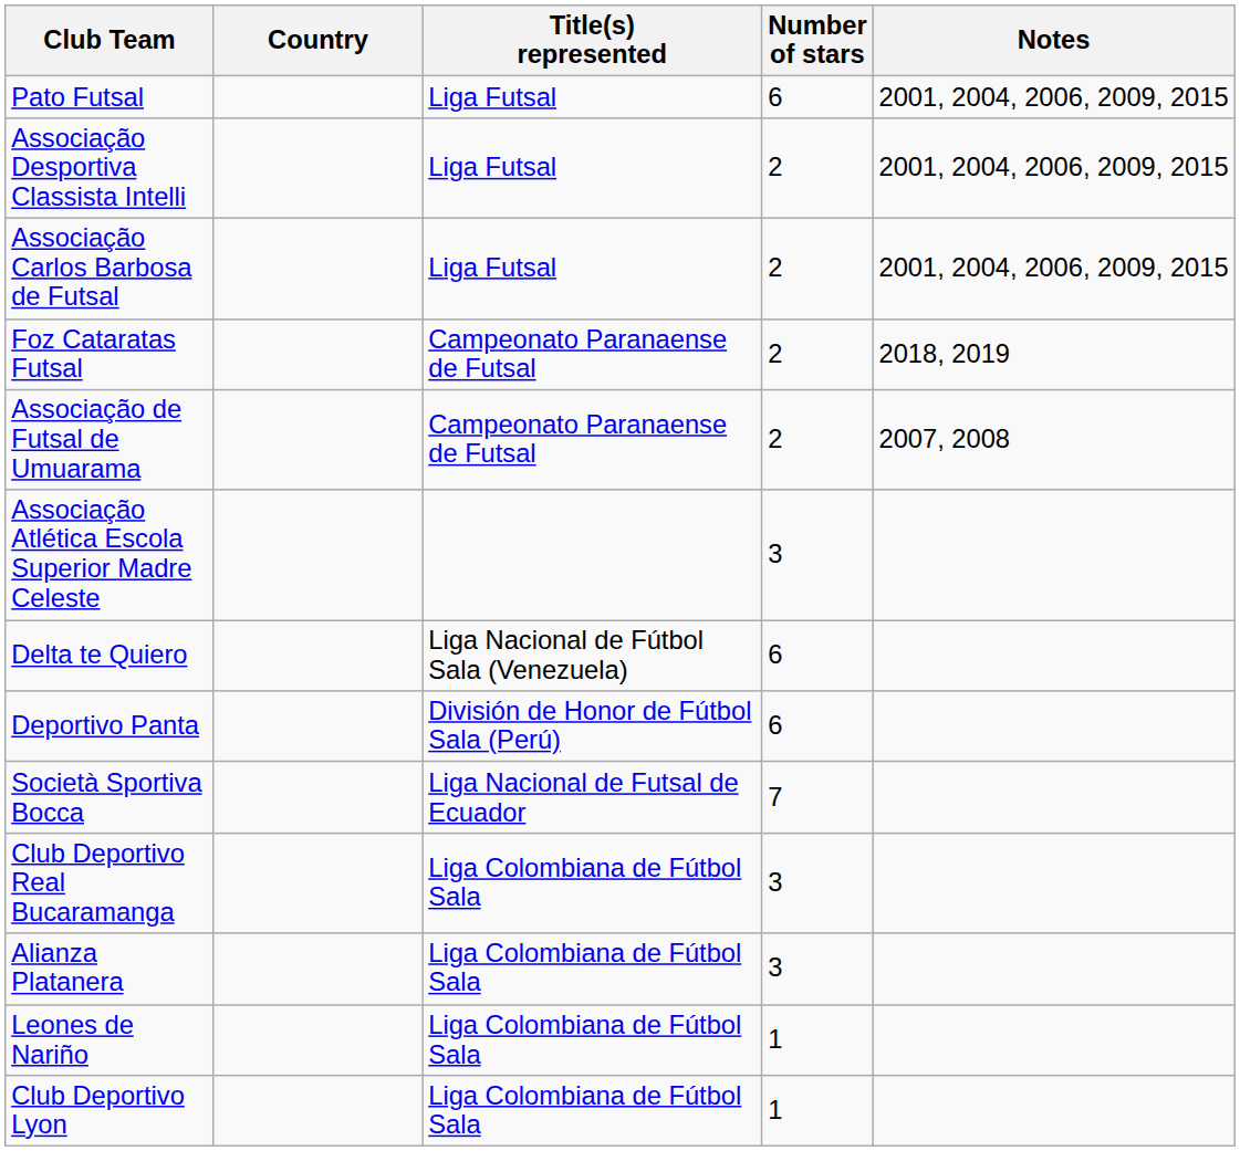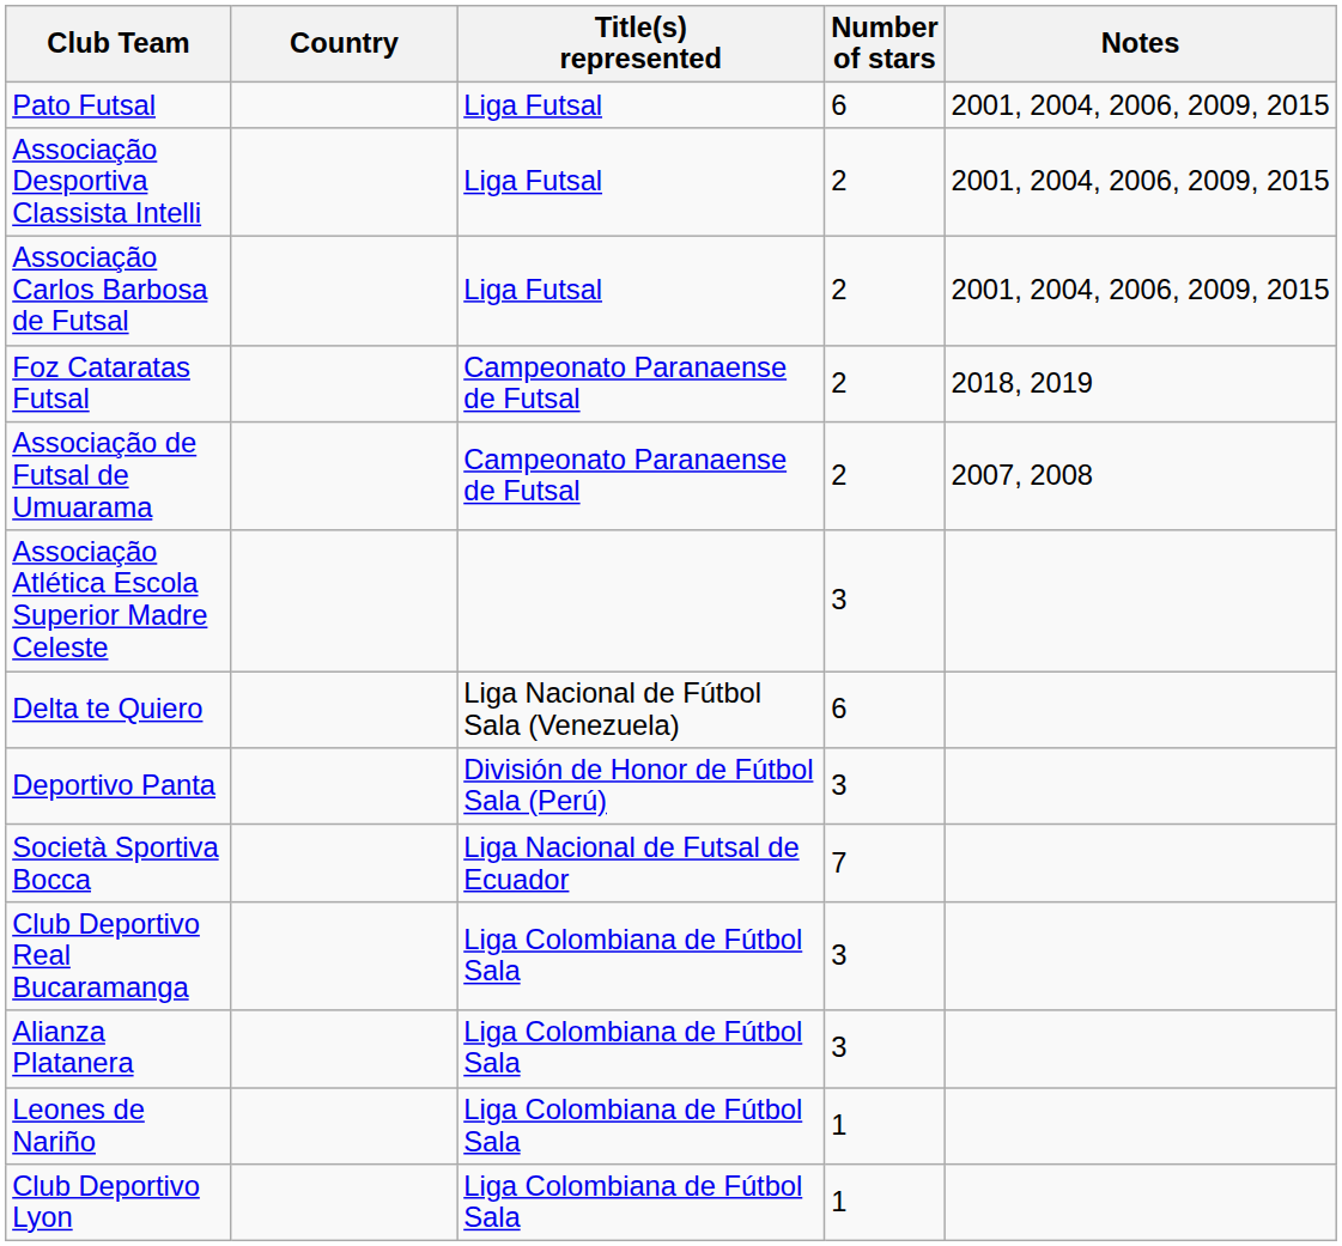Deportivo Panta | Number of stars: 6 -> 3
